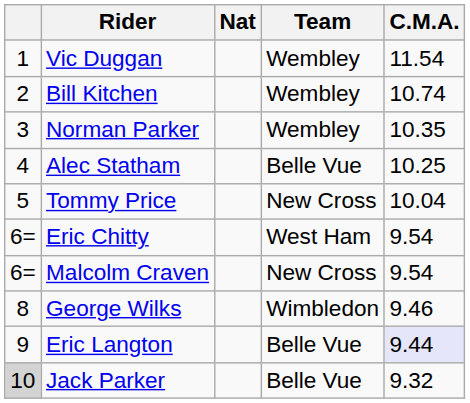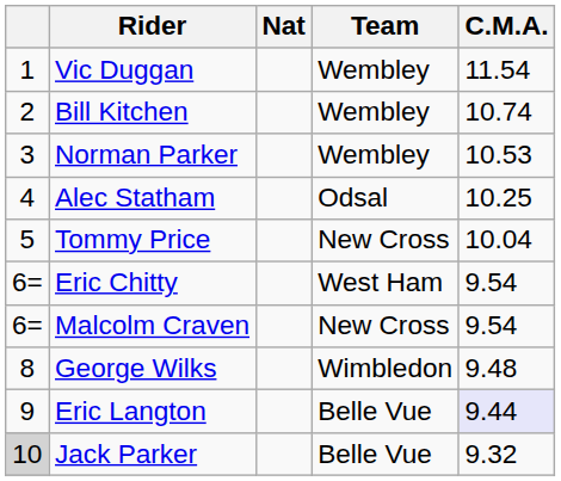Norman Parker | C.M.A.: 10.35 -> 10.53
Alec Statham | Team: Belle Vue -> Odsal
George Wilks | C.M.A.: 9.46 -> 9.48
